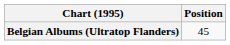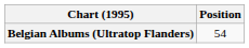Belgian Albums (Ultratop Flanders) | Position: 45 -> 54
